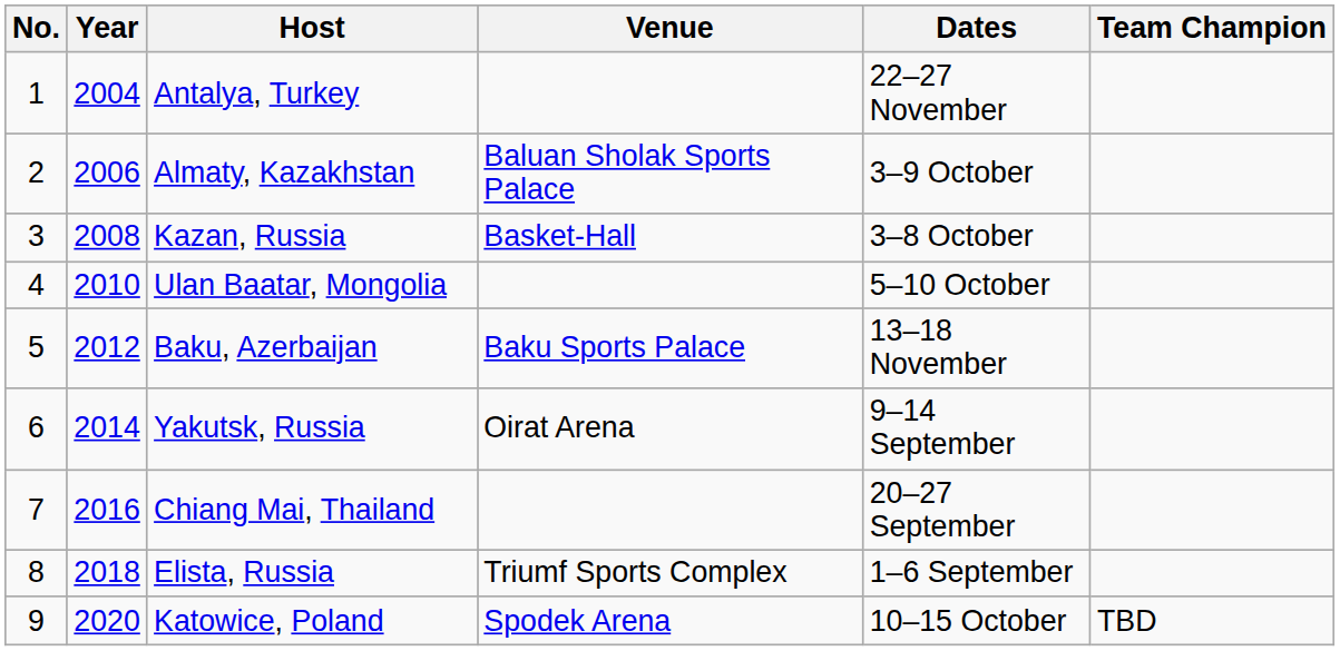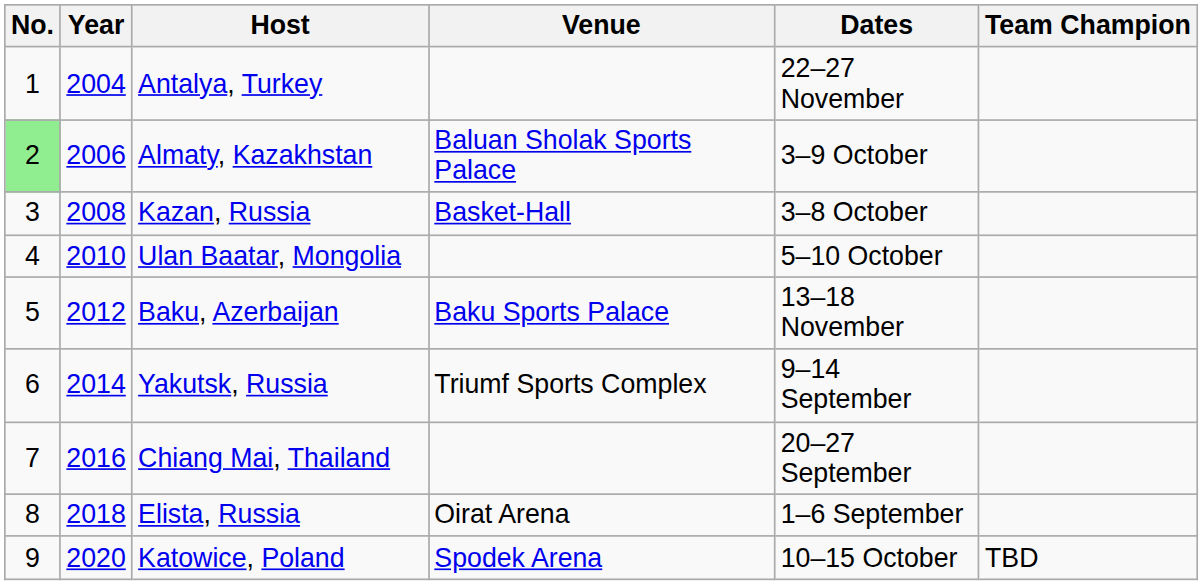Almaty, Kazakhstan | No.: no background -> lightgreen background
Yakutsk, Russia | Venue: Oirat Arena -> Triumf Sports Complex
Elista, Russia | Venue: Triumf Sports Complex -> Oirat Arena
